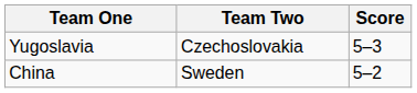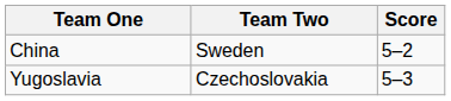rows swapped: Yugoslavia <-> China
